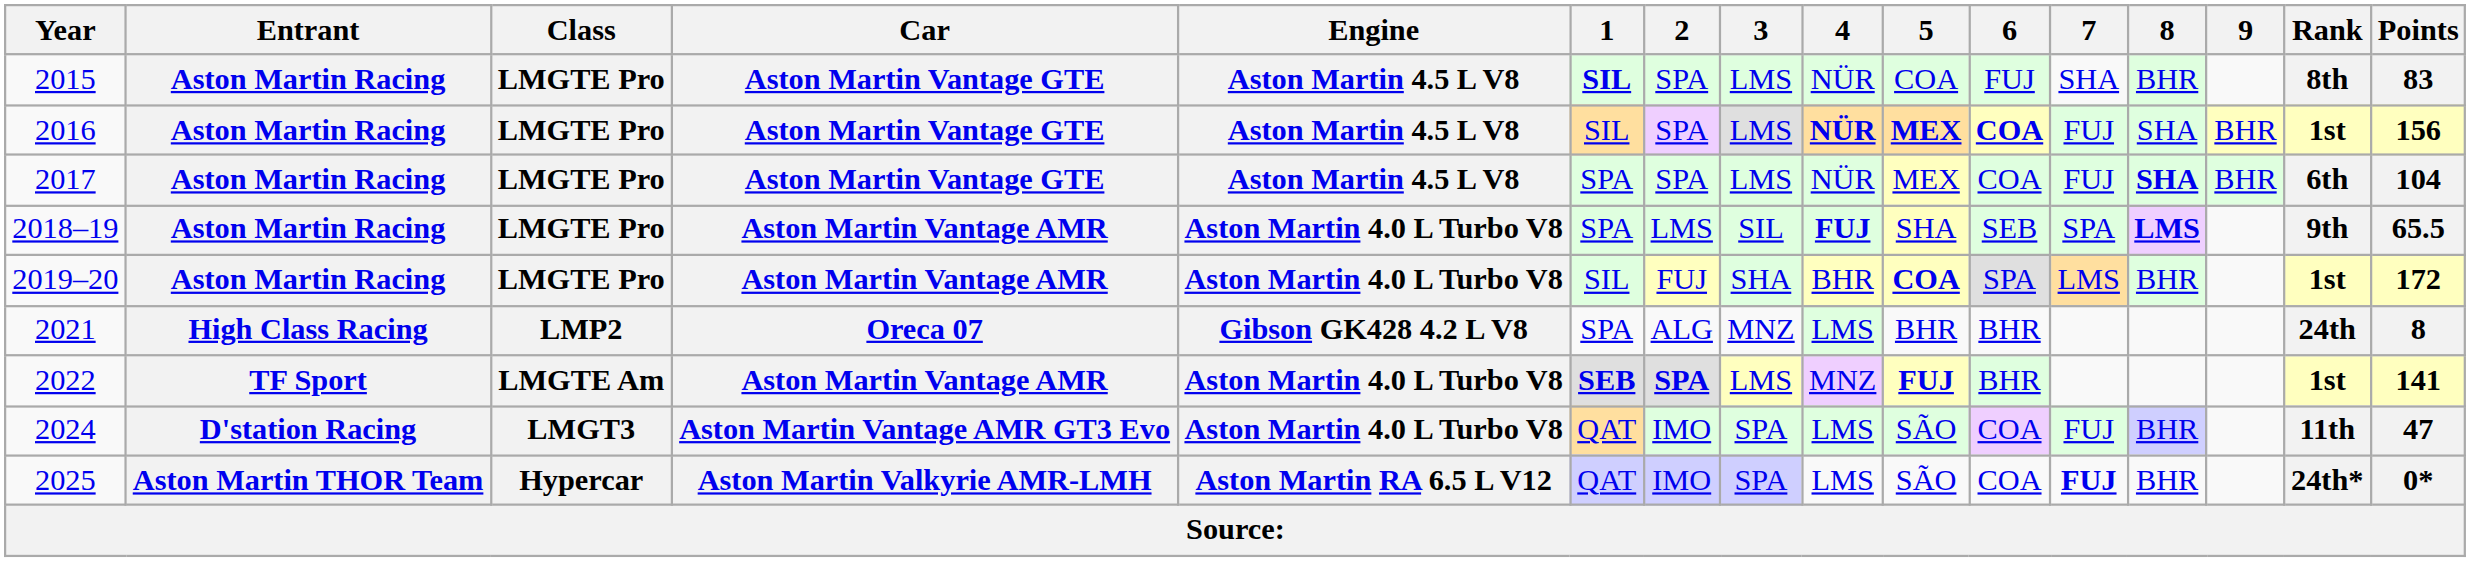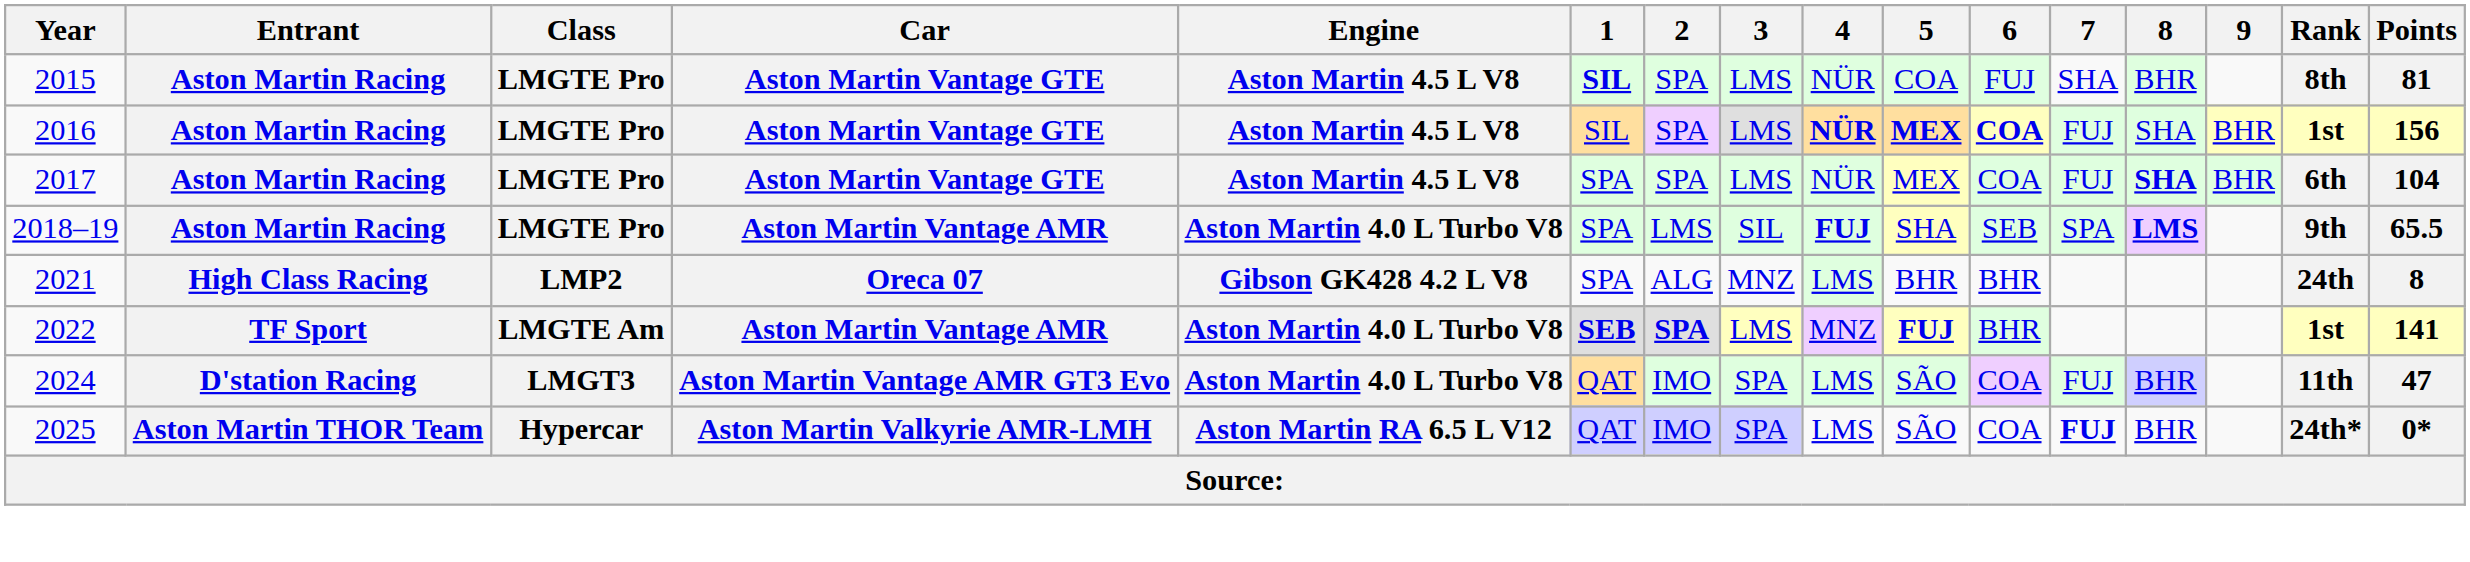2015 | Points: 83 -> 81
- row: 2019–20 | Aston Martin Racing | LMGTE Pro | Aston Martin Vantage AMR | Aston Martin 4.0 L Turbo V8 | SIL | FUJ | SHA | BHR | COA | SPA | LMS | BHR | 1st | 172
